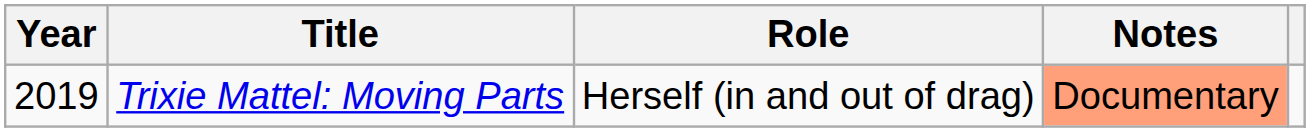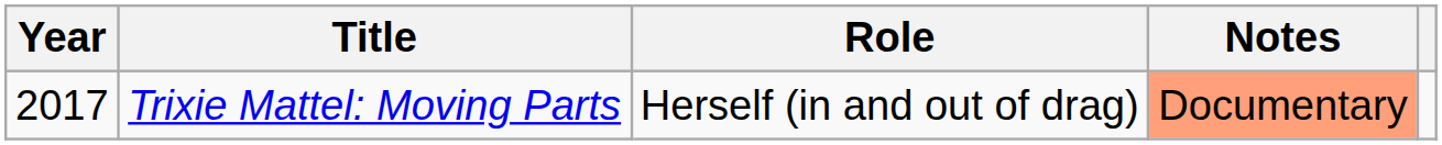Trixie Mattel: Moving Parts | Year: 2019 -> 2017
